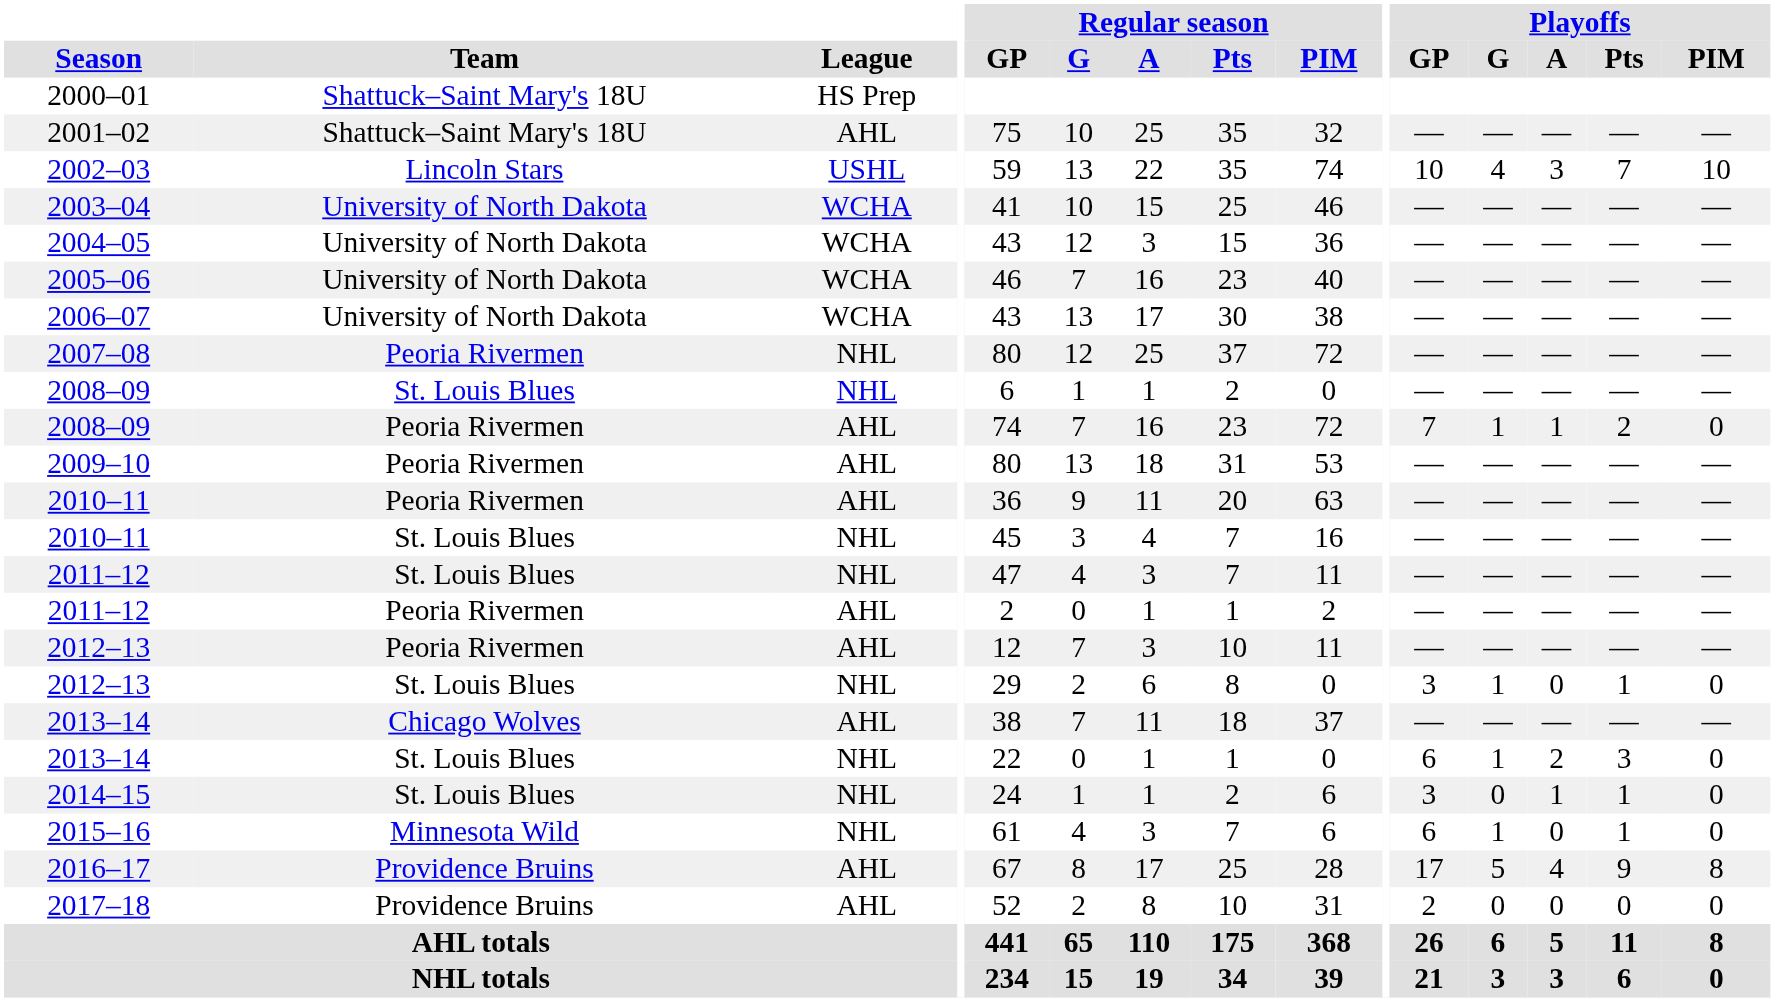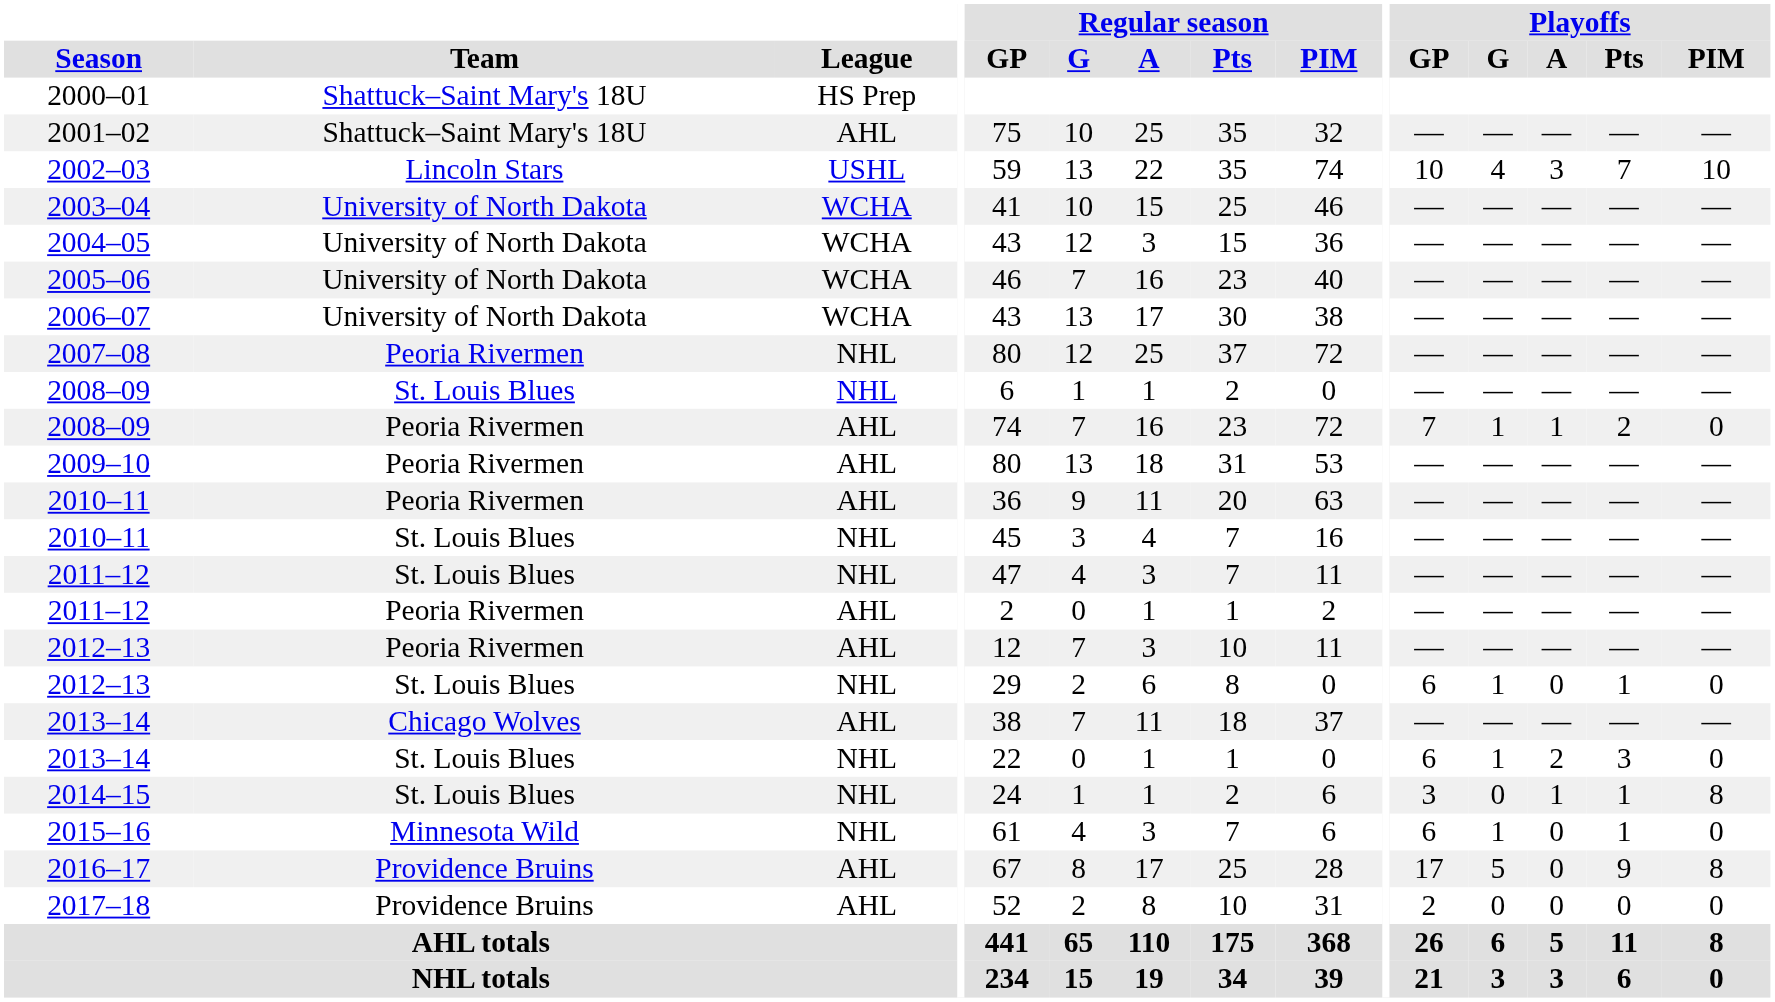2012–13 / St. Louis Blues | Playoffs / GP: 3 -> 6
2014–15 | Playoffs / PIM: 0 -> 8
2016–17 | Playoffs / A: 4 -> 0
